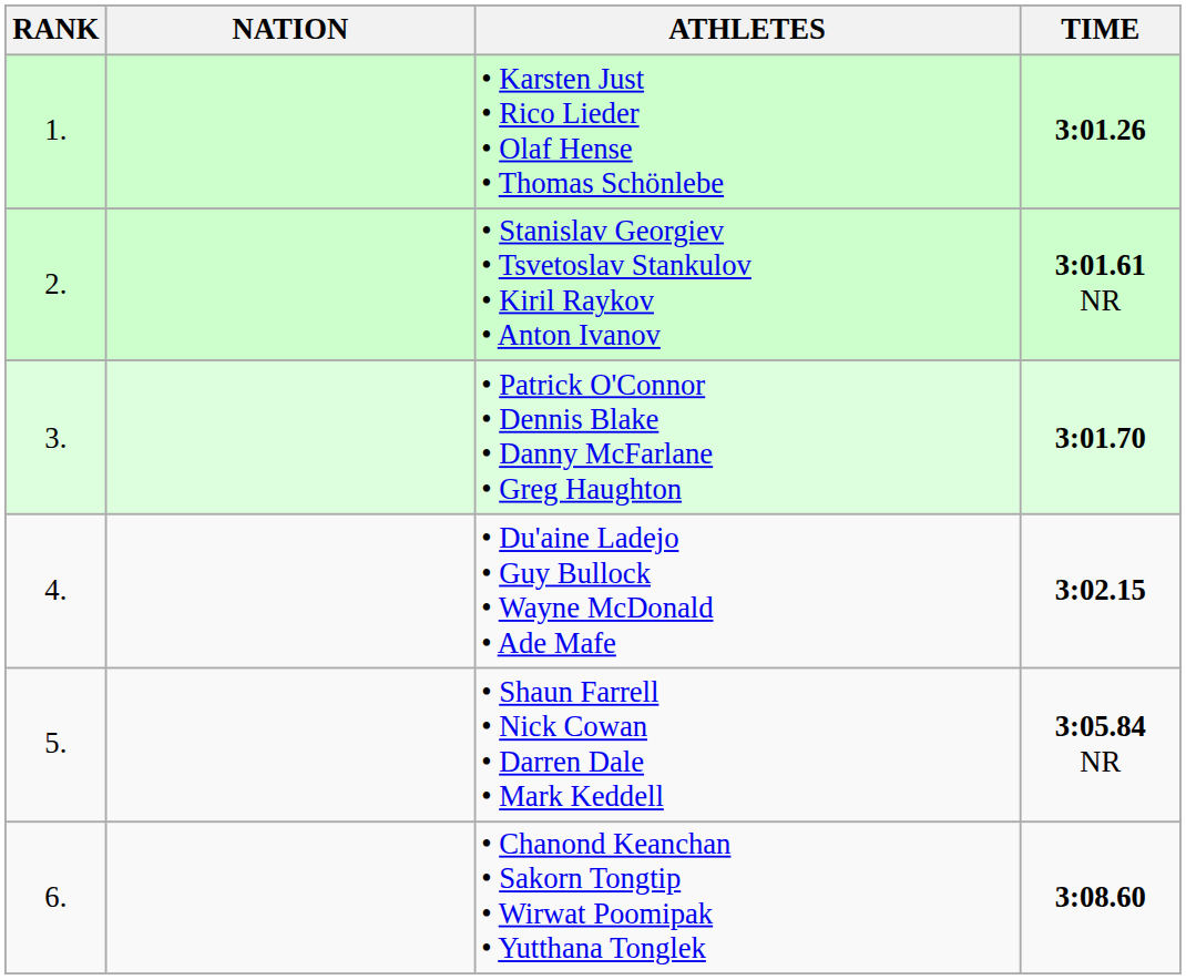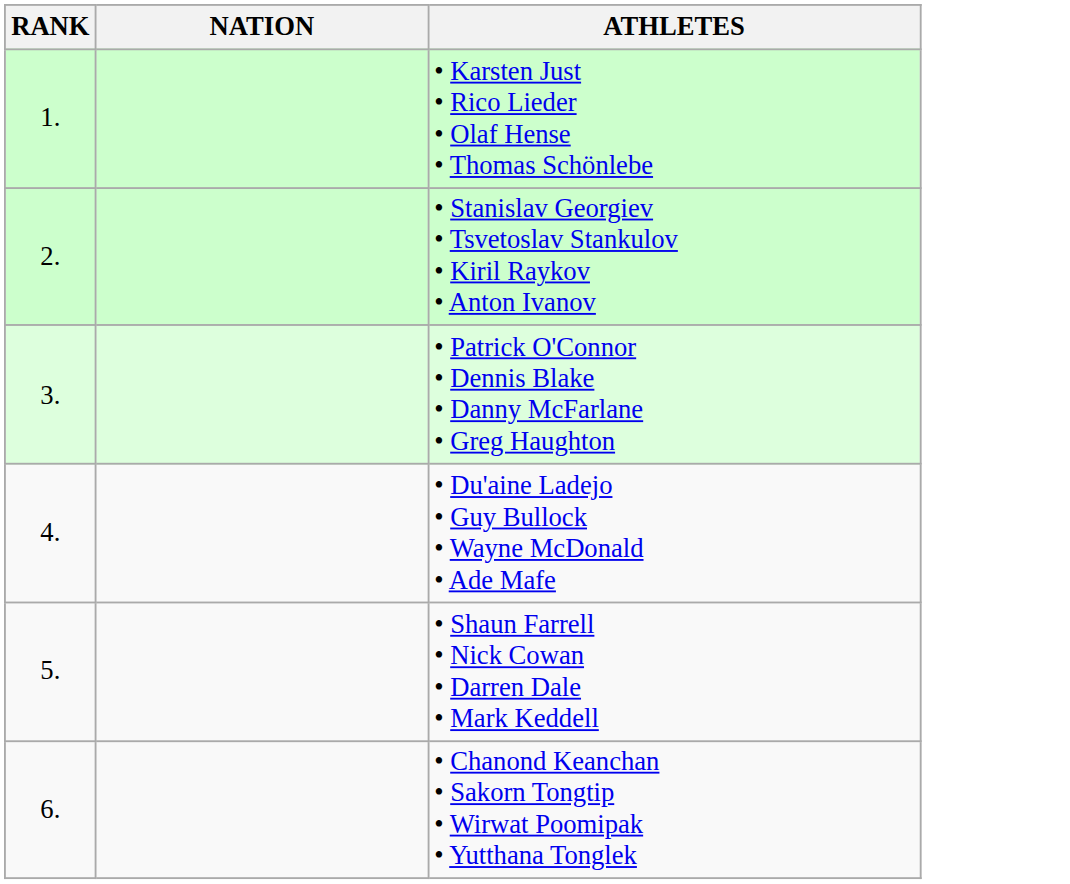- column: TIME | 3:01.26 | 3:01.61 NR | 3:01.70 | 3:02.15 | 3:05.84 NR | 3:08.60
